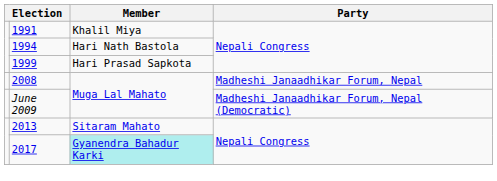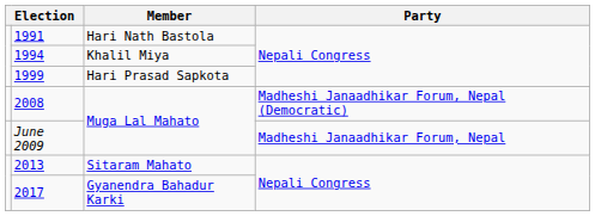1991 | Member: Khalil Miya -> Hari Nath Bastola
1994 | Member: Hari Nath Bastola -> Khalil Miya
2008 | Party: Madheshi Janaadhikar Forum, Nepal -> Madheshi Janaadhikar Forum, Nepal (Democratic)
June 2009 | Party: Madheshi Janaadhikar Forum, Nepal (Democratic) -> Madheshi Janaadhikar Forum, Nepal
2017 | Member: paleturquoise background -> no background
